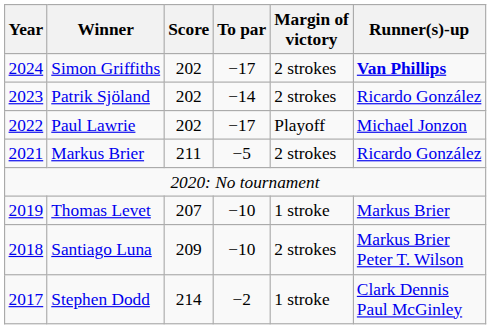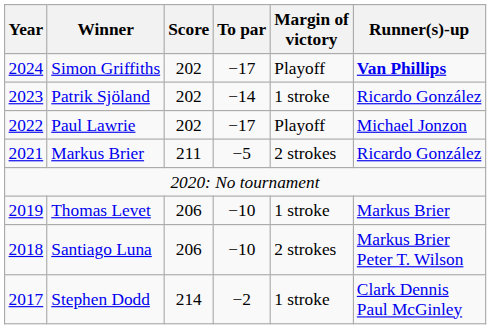Simon Griffiths | Margin of victory: 2 strokes -> Playoff
Patrik Sjöland | Margin of victory: 2 strokes -> 1 stroke
Thomas Levet | Score: 207 -> 206
Santiago Luna | Score: 209 -> 206
